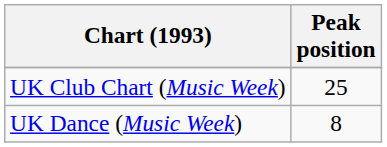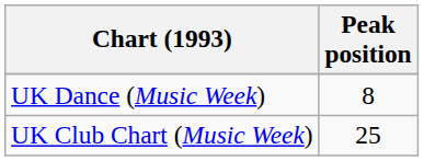rows swapped: UK Dance (Music Week) <-> UK Club Chart (Music Week)
